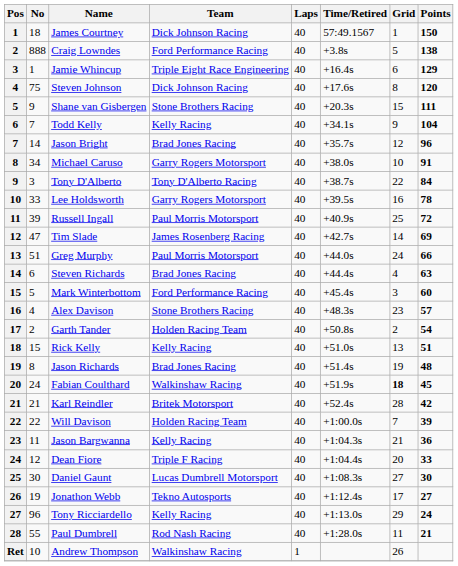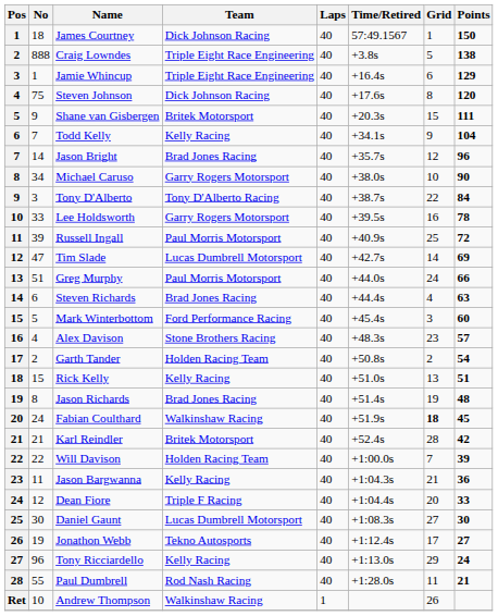Craig Lowndes | Team: Ford Performance Racing -> Triple Eight Race Engineering
Shane van Gisbergen | Team: Stone Brothers Racing -> Britek Motorsport
Michael Caruso | Points: 91 -> 90
Tim Slade | Team: James Rosenberg Racing -> Lucas Dumbrell Motorsport
